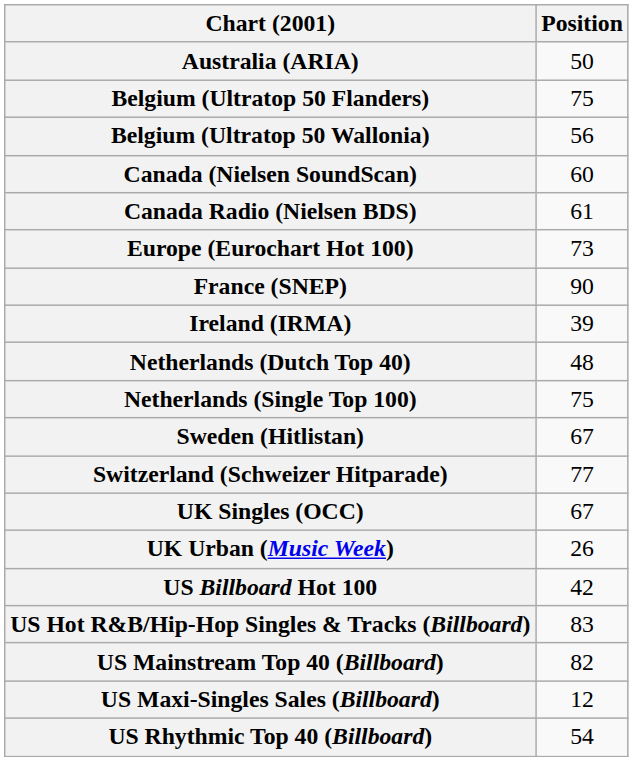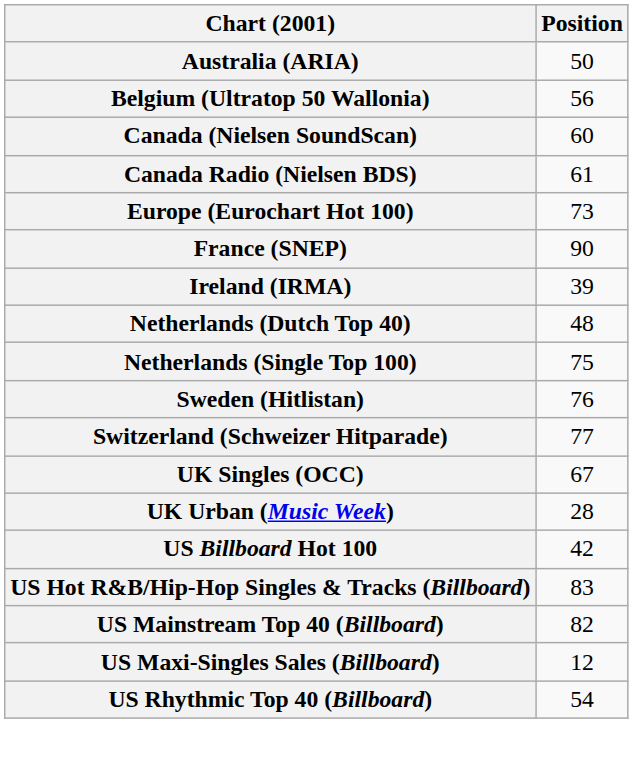- row: Belgium (Ultratop 50 Flanders) | 75
Sweden (Hitlistan) | Position: 67 -> 76
UK Urban (Music Week) | Position: 26 -> 28
